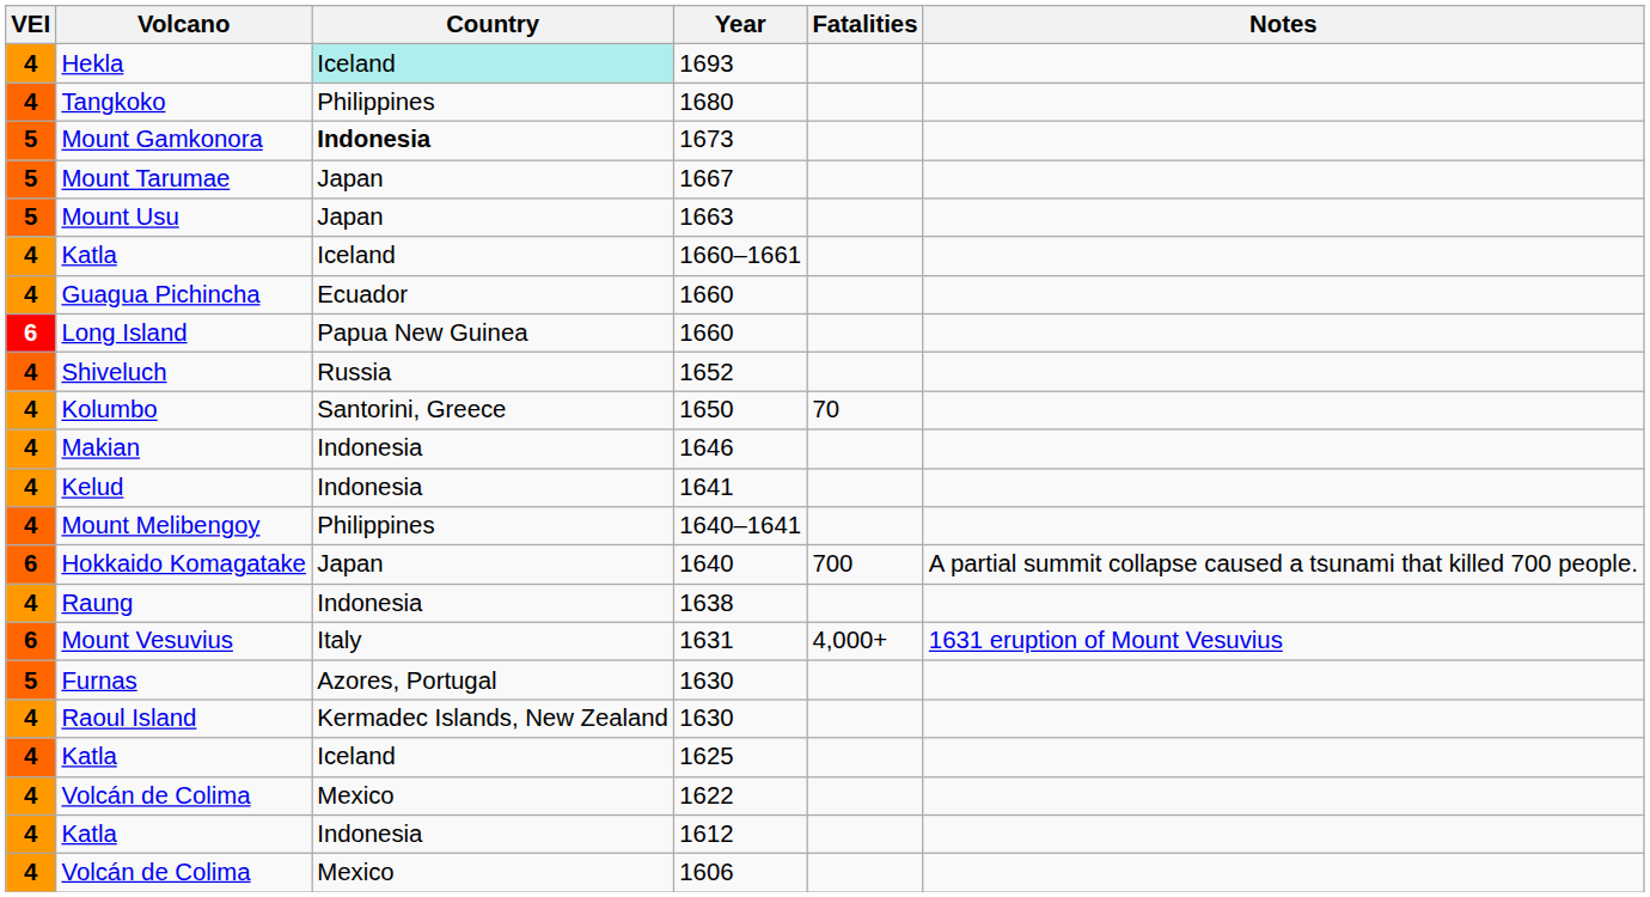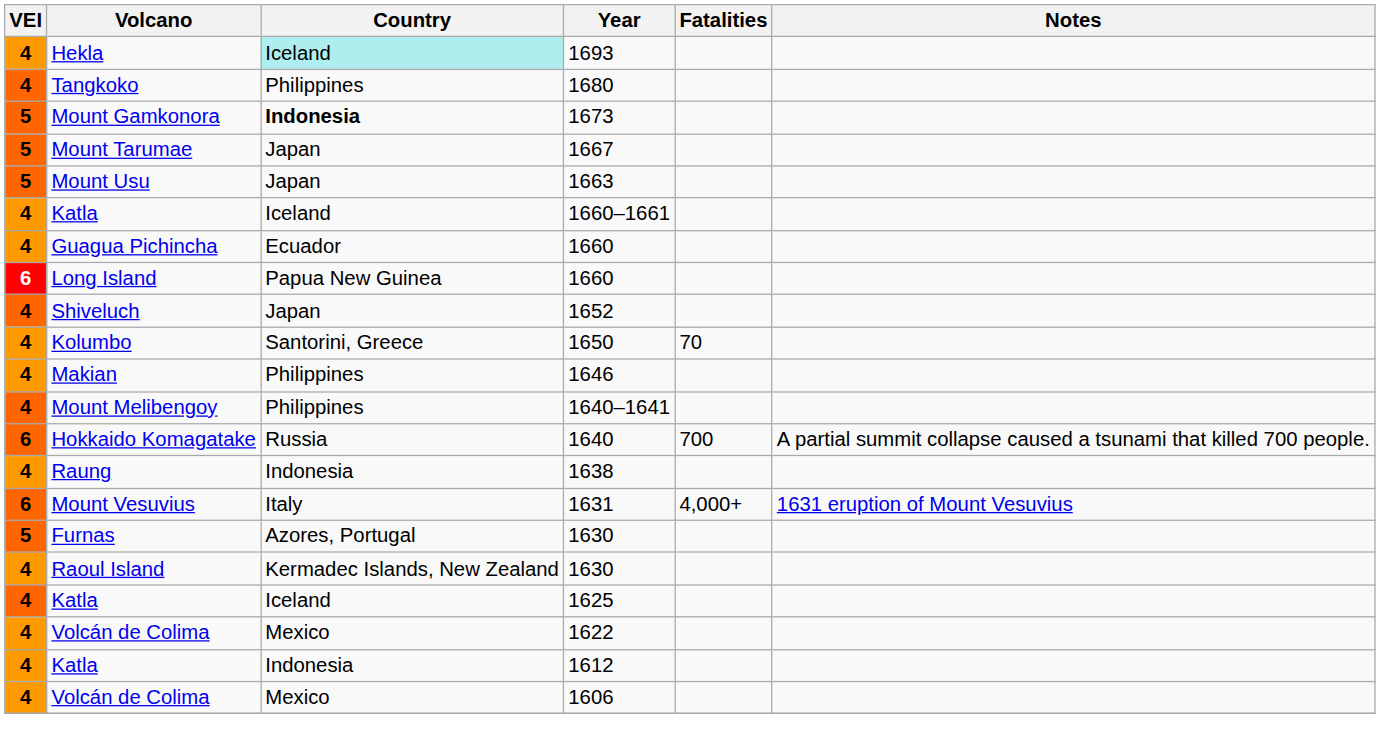1652 | Country: Russia -> Japan
1646 | Country: Indonesia -> Philippines
- row: 4 | Kelud | Indonesia | 1641
1640 | Country: Japan -> Russia
